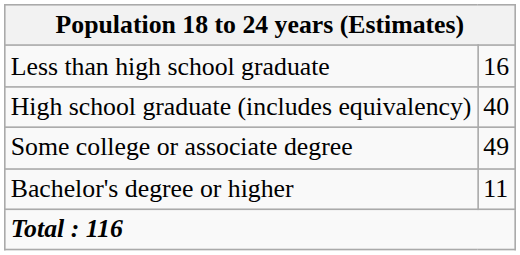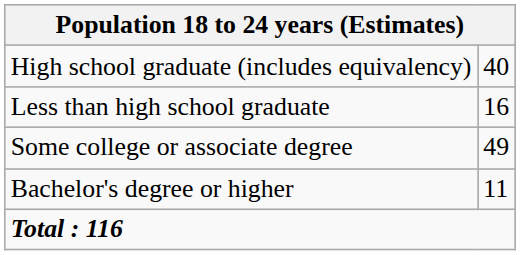rows swapped: Less than high school graduate <-> High school graduate (includes equivalency)
